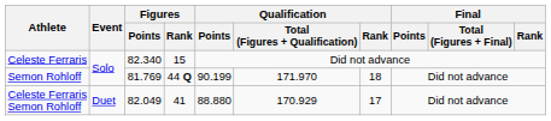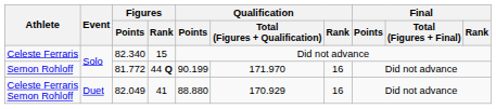Semon Rohloff | Figures / Points: 81.769 -> 81.772
Semon Rohloff | Qualification / Rank: 18 -> 16
Celeste Ferraris Semon Rohloff | Qualification / Rank: 17 -> 16
